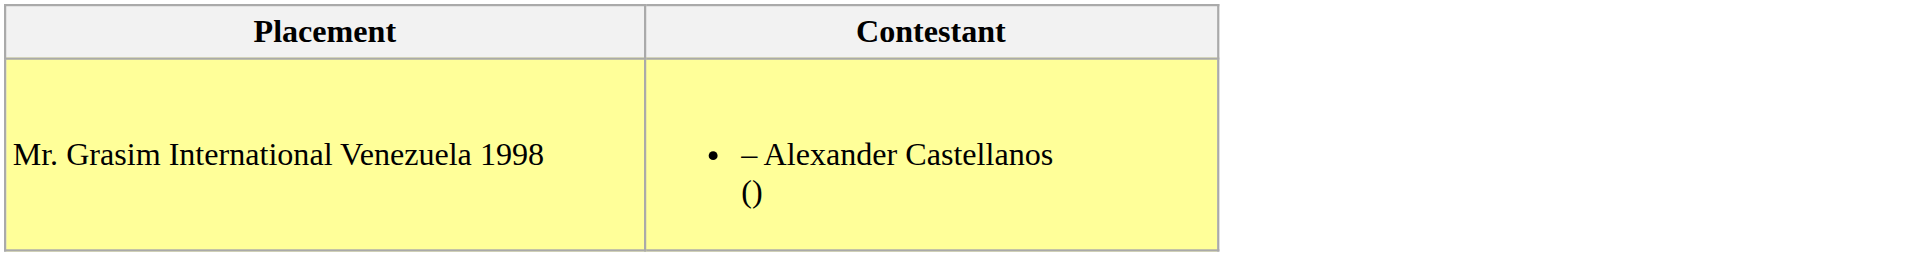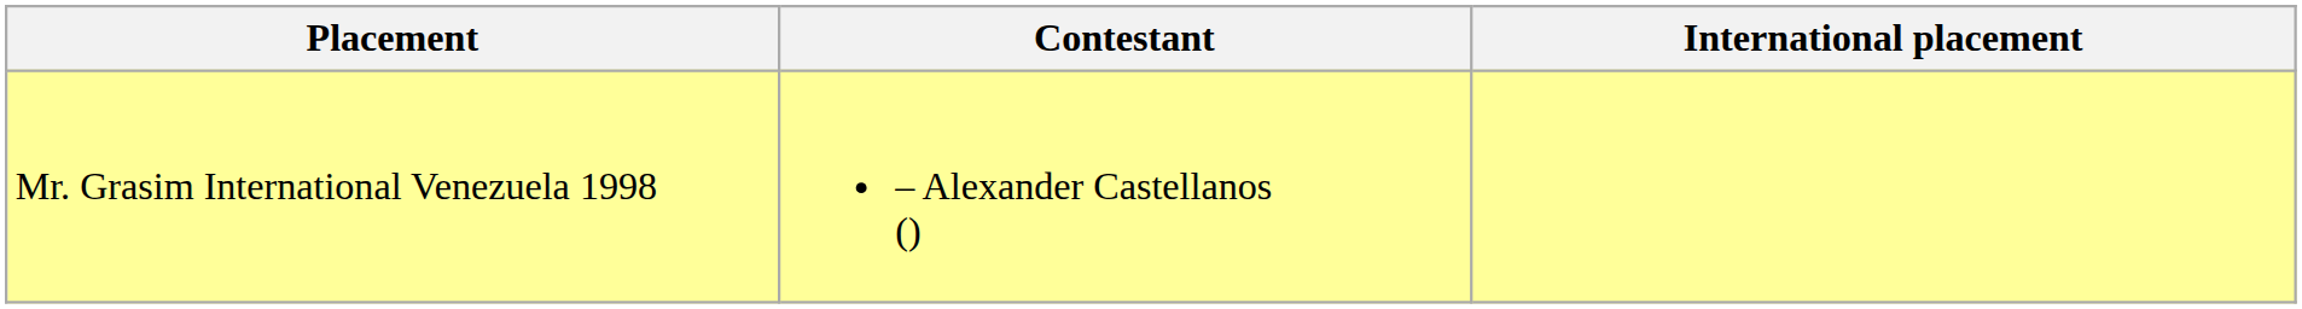+ column: International placement
